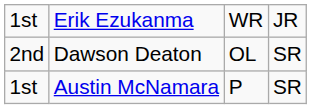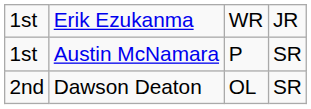rows swapped: 2nd <-> 1st / Austin McNamara
